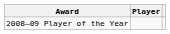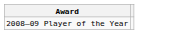- column: Player
